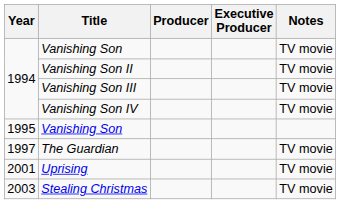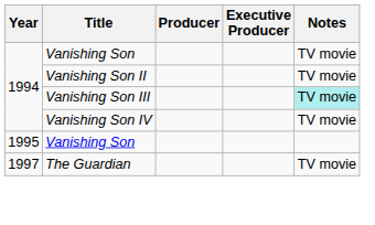Vanishing Son III | Notes: no background -> paleturquoise background
- row: 2001 | Uprising | TV movie
- row: 2003 | Stealing Christmas | TV movie
